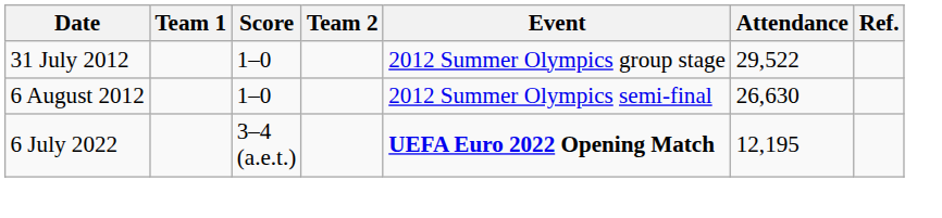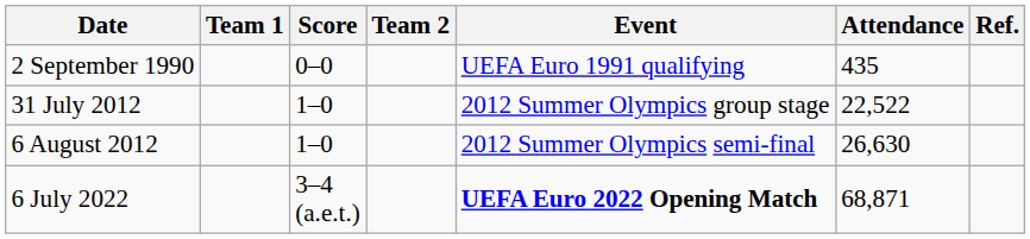+ row: 2 September 1990 | 0–0 | UEFA Euro 1991 qualifying | 435
31 July 2012 | Attendance: 29,522 -> 22,522
6 July 2022 | Attendance: 12,195 -> 68,871
